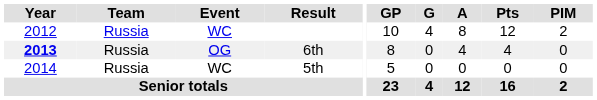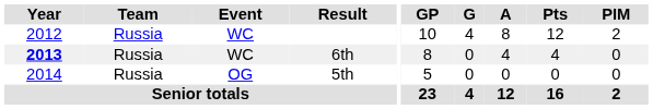6th | Event: OG -> WC
5th | Event: WC -> OG
